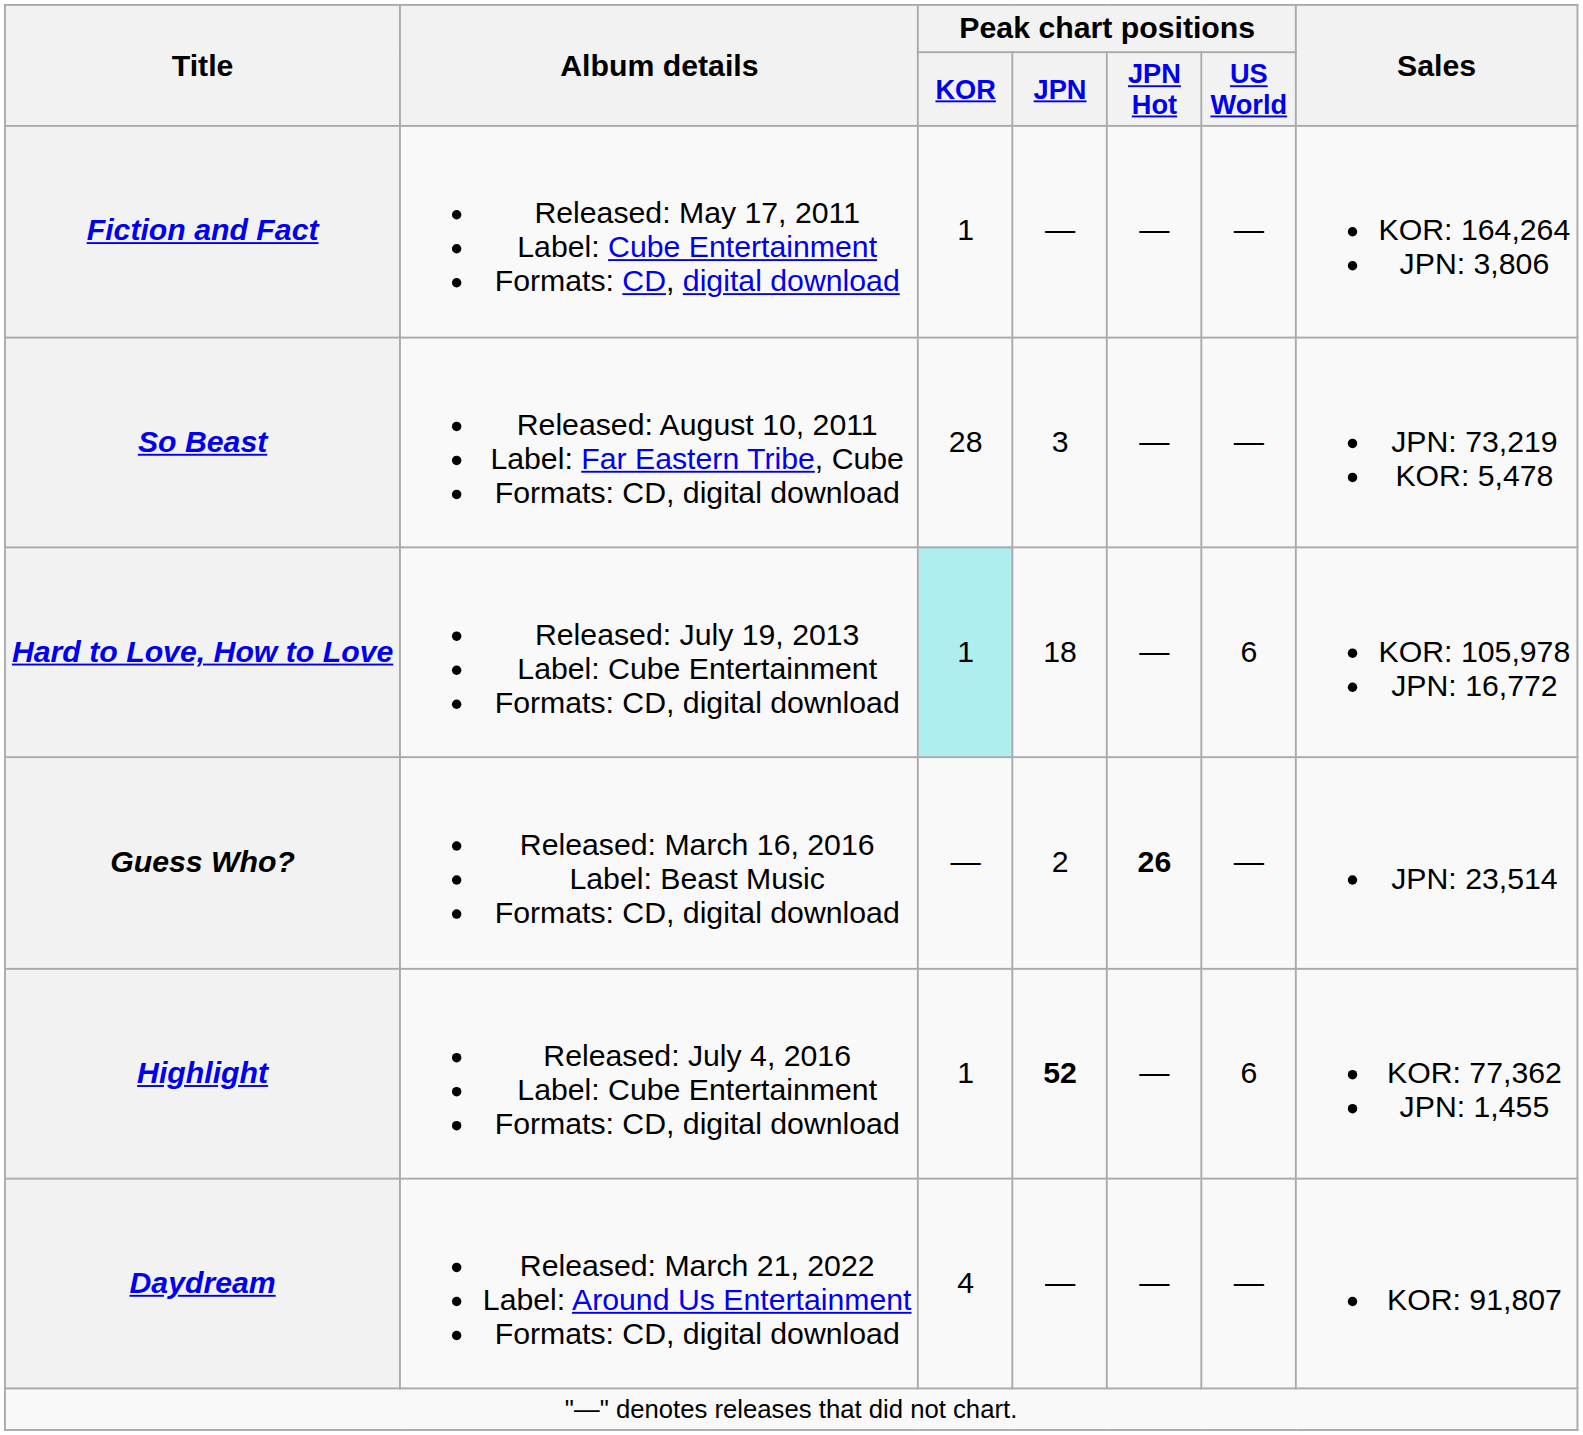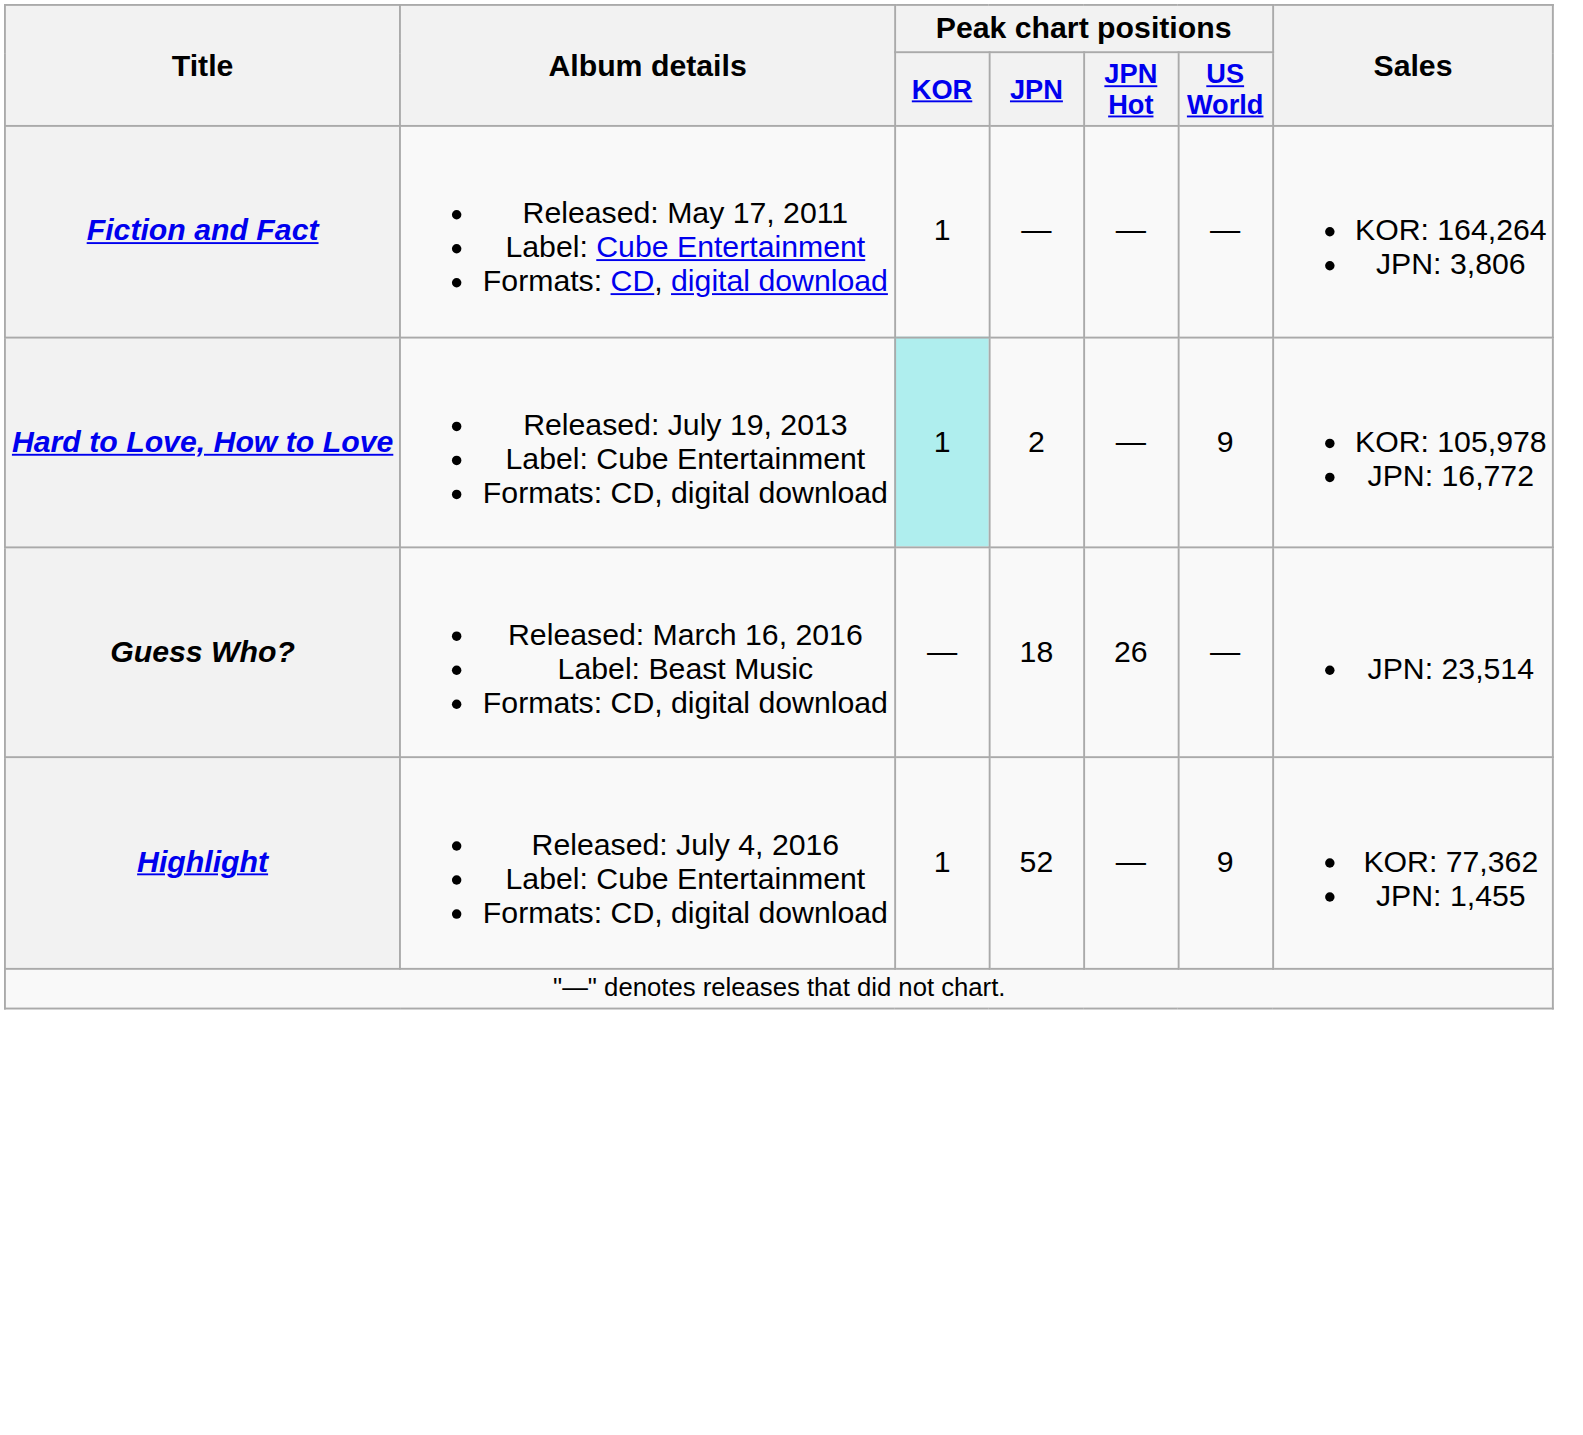- row: So Beast | Released: August 10, 2011 Label: Far Eastern Tribe, Cube Formats: CD, digital download | 28 | 3 | — | — | JPN: 73,219 KOR: 5,478
Hard to Love, How to Love | Peak chart positions / JPN: 18 -> 2
Hard to Love, How to Love | Peak chart positions / US World: 6 -> 9
Guess Who? | Peak chart positions / JPN: 2 -> 18
Guess Who? | Peak chart positions / JPN Hot: bold -> normal
Highlight | Peak chart positions / JPN: bold -> normal
Highlight | Peak chart positions / US World: 6 -> 9
- row: Daydream | Released: March 21, 2022 Label: Around Us Entertainment Formats: CD, digital download | 4 | — | — | — | KOR: 91,807
